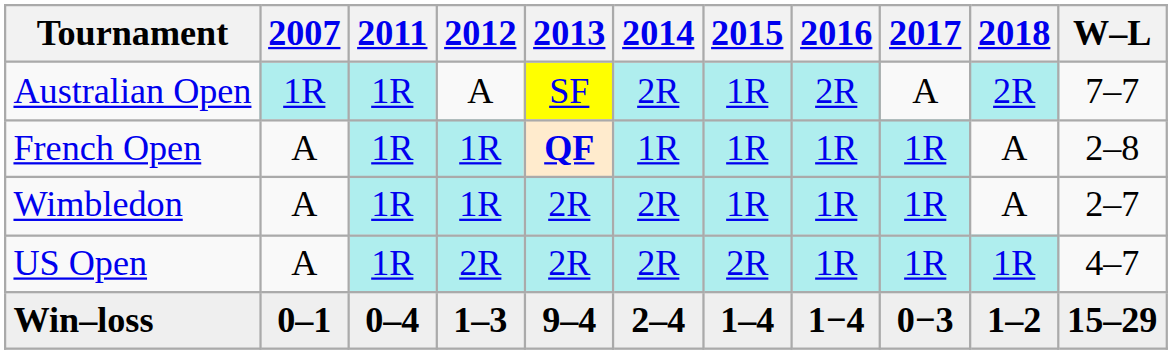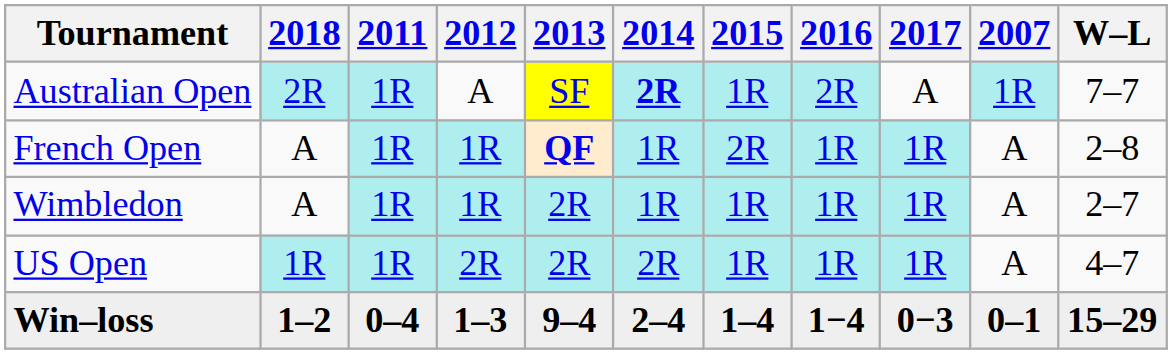columns swapped: 2007 <-> 2018
Australian Open | 2014: normal -> bold
French Open | 2015: 1R -> 2R
Wimbledon | 2014: 2R -> 1R
US Open | 2015: 2R -> 1R
